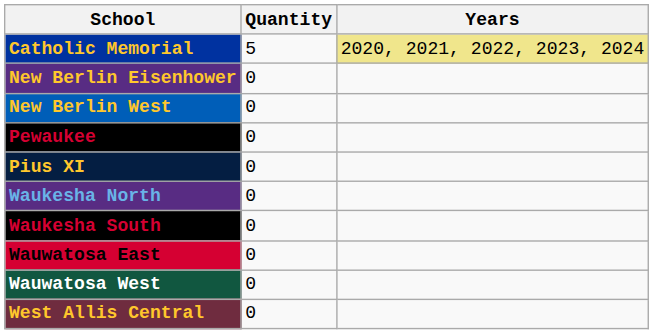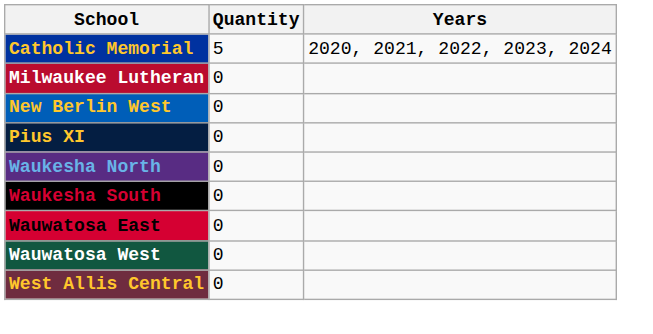Catholic Memorial | Years: khaki background -> no background
+ row: Milwaukee Lutheran | 0
- row: New Berlin Eisenhower | 0
- row: Pewaukee | 0
